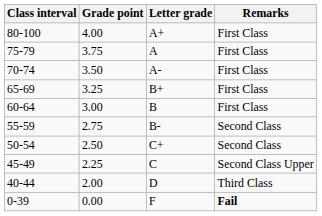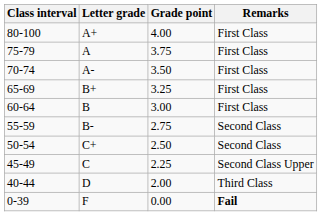columns swapped: Letter grade <-> Grade point
